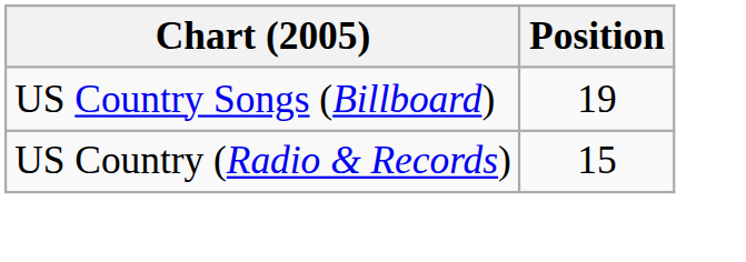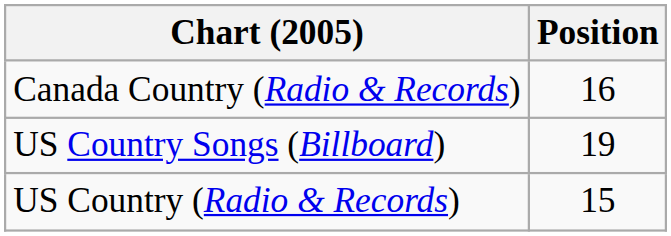+ row: Canada Country (Radio & Records) | 16
